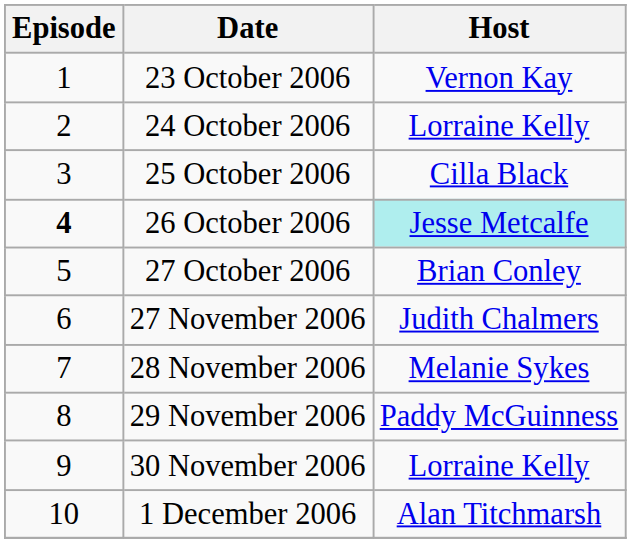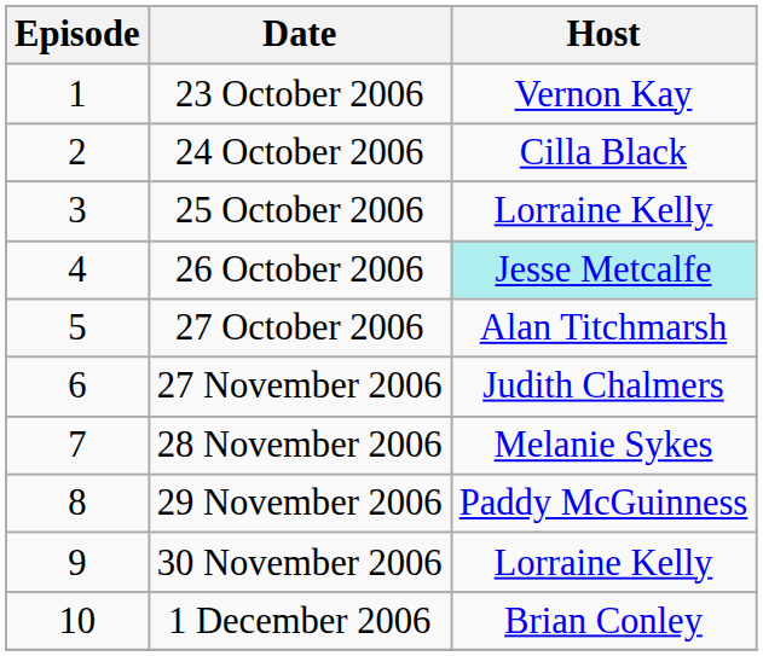24 October 2006 | Host: Lorraine Kelly -> Cilla Black
25 October 2006 | Host: Cilla Black -> Lorraine Kelly
26 October 2006 | Episode: bold -> normal
27 October 2006 | Host: Brian Conley -> Alan Titchmarsh
1 December 2006 | Host: Alan Titchmarsh -> Brian Conley
